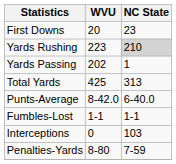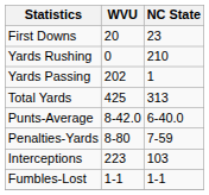Yards Rushing | WVU: 223 -> 0
Yards Rushing | NC State: lightgrey background -> no background
rows swapped: Fumbles-Lost <-> Penalties-Yards
Interceptions | WVU: 0 -> 223
